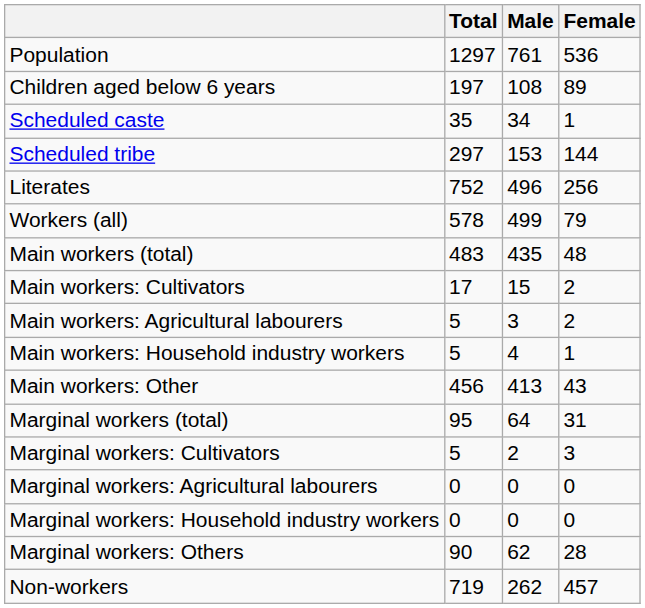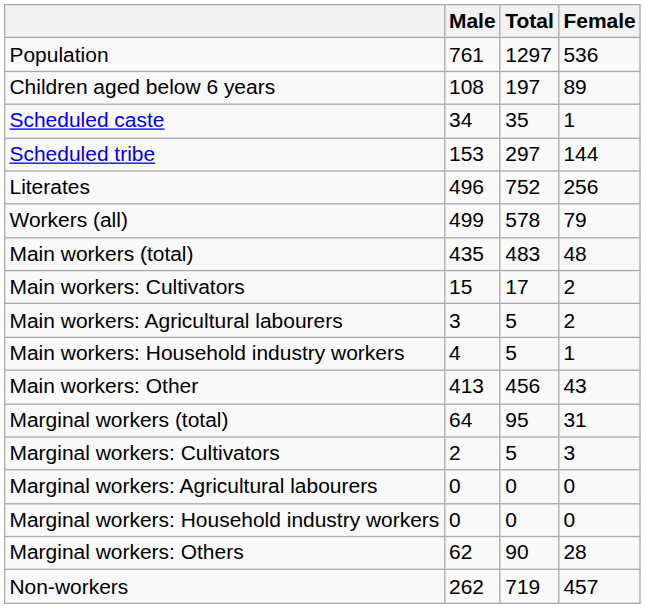columns swapped: Total <-> Male
